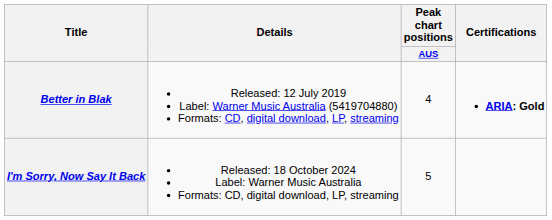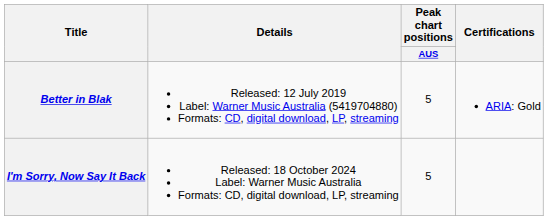Better in Blak | Peak chart positions / AUS: 4 -> 5
Better in Blak | Certifications: bold -> normal
